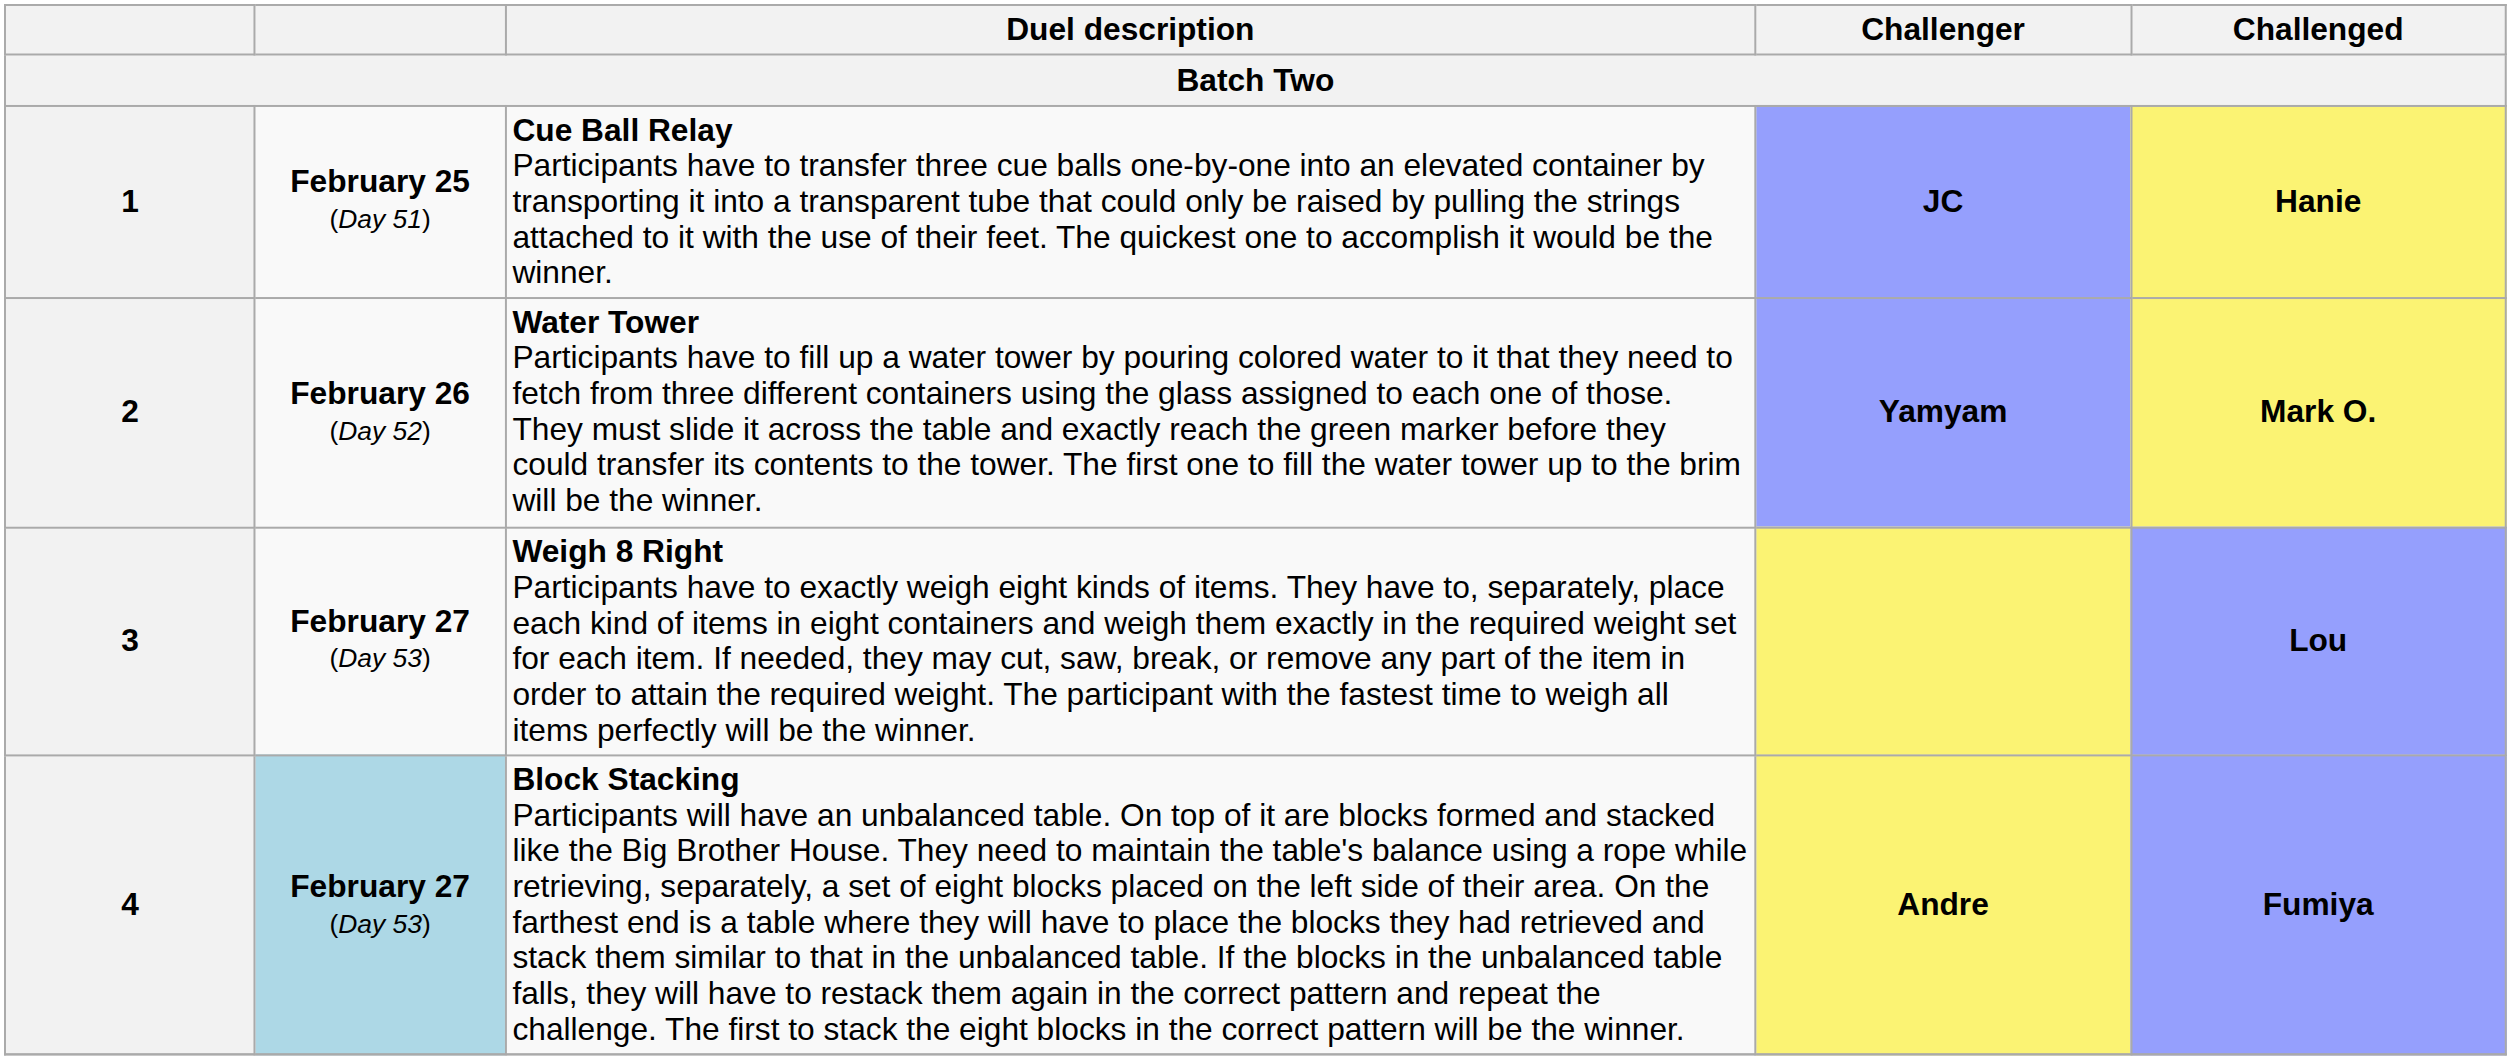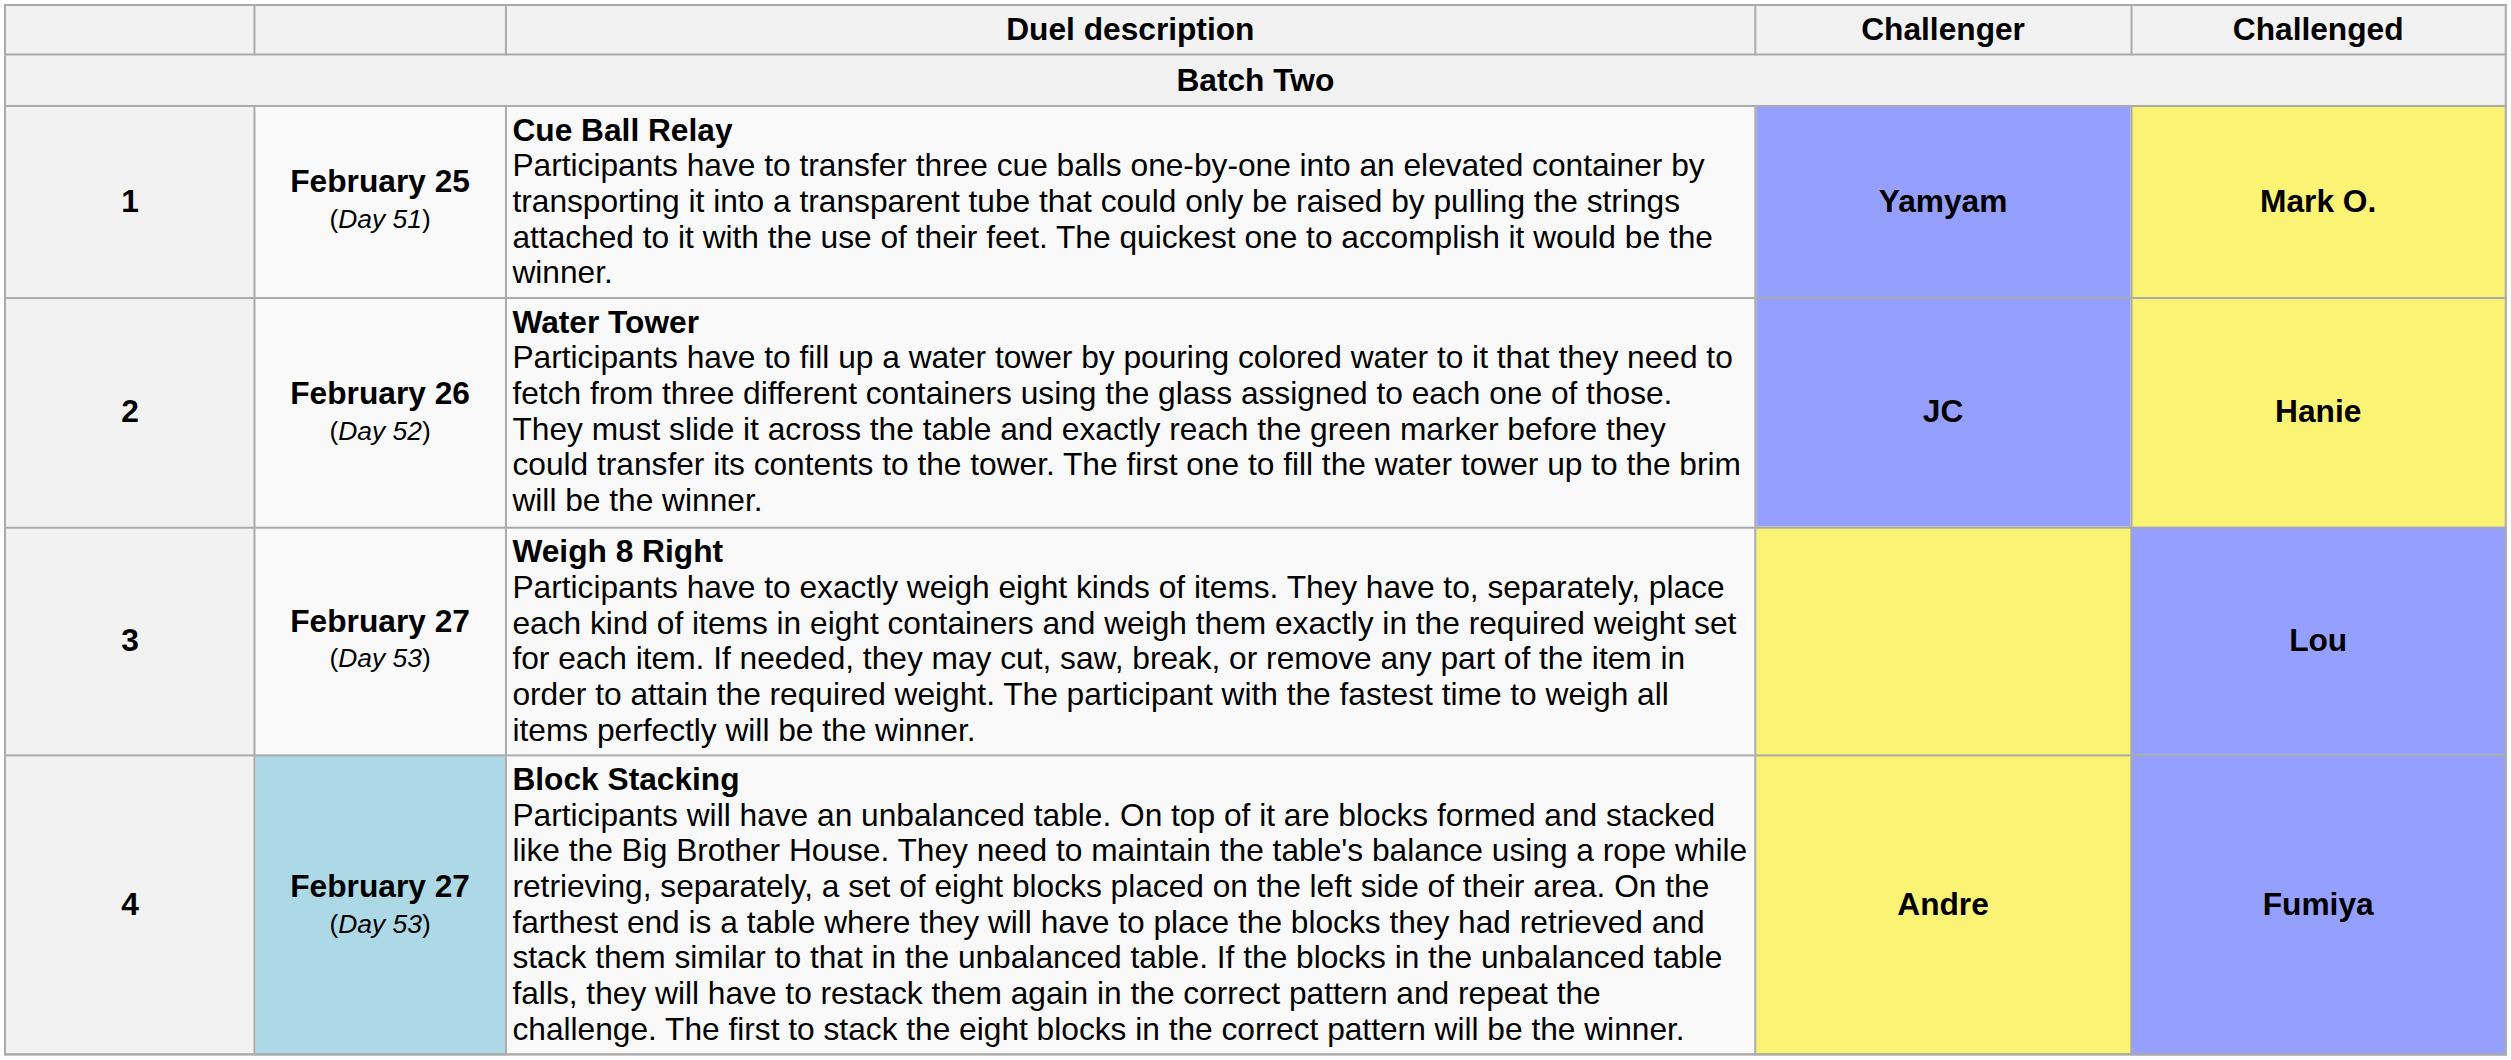1 | Challenger: JC -> Yamyam
1 | Challenged: Hanie -> Mark O.
2 | Challenger: Yamyam -> JC
2 | Challenged: Mark O. -> Hanie
